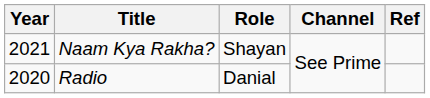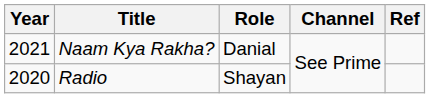Naam Kya Rakha? | Role: Shayan -> Danial
Radio | Role: Danial -> Shayan
